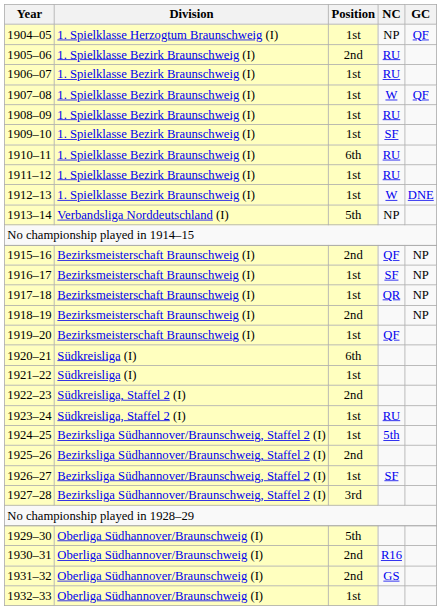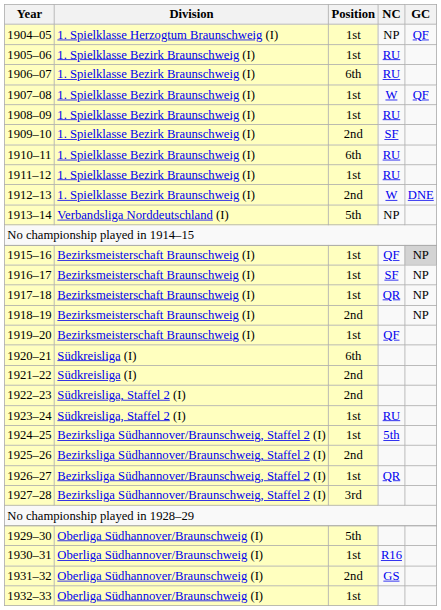1905–06 | Position: 2nd -> 1st
1906–07 | Position: 1st -> 6th
1909–10 | Position: 1st -> 2nd
1912–13 | Position: 1st -> 2nd
1915–16 | Position: 2nd -> 1st
1915–16 | GC: no background -> lightgrey background
1921–22 | Position: 1st -> 2nd
1926–27 | NC: SF -> QR
1930–31 | Position: 2nd -> 1st
